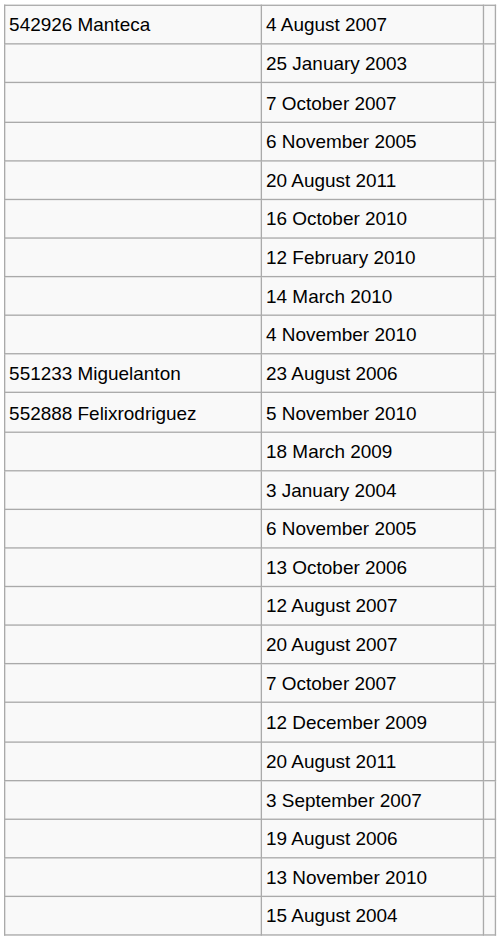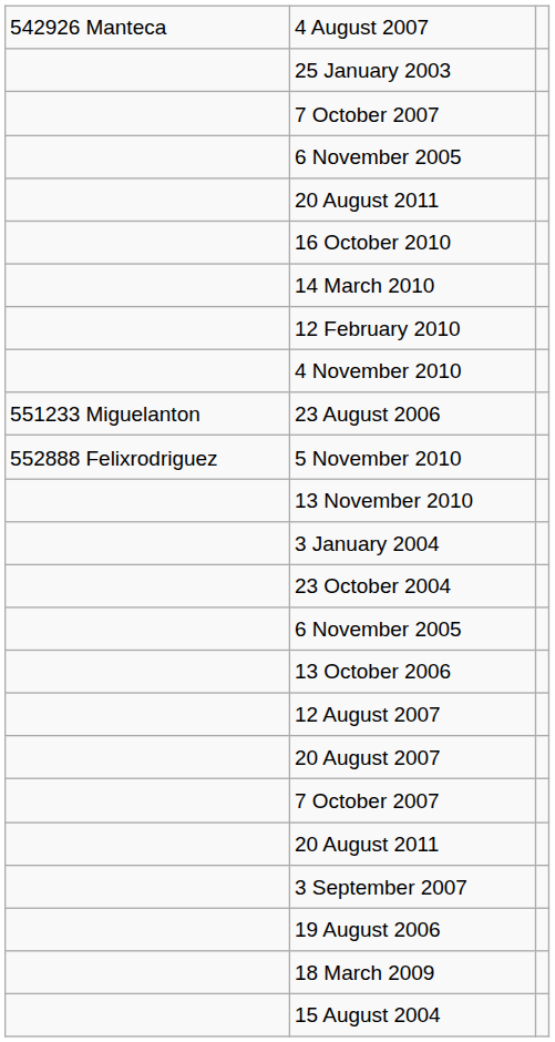rows swapped: 12 February 2010 <-> 14 March 2010
rows swapped: 18 March 2009 <-> 13 November 2010
+ row: 23 October 2004
- row: 12 December 2009
